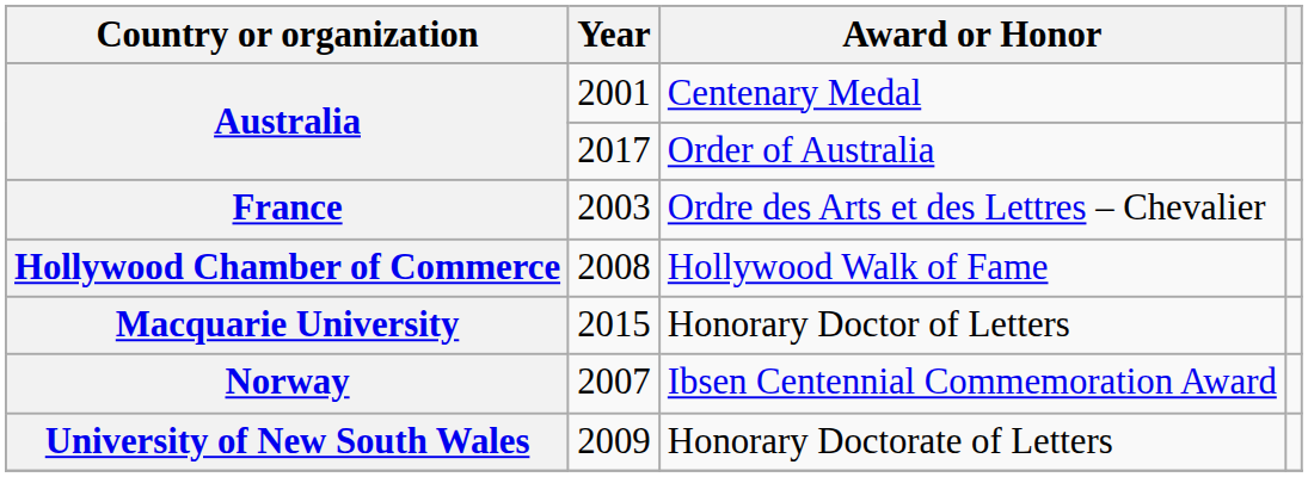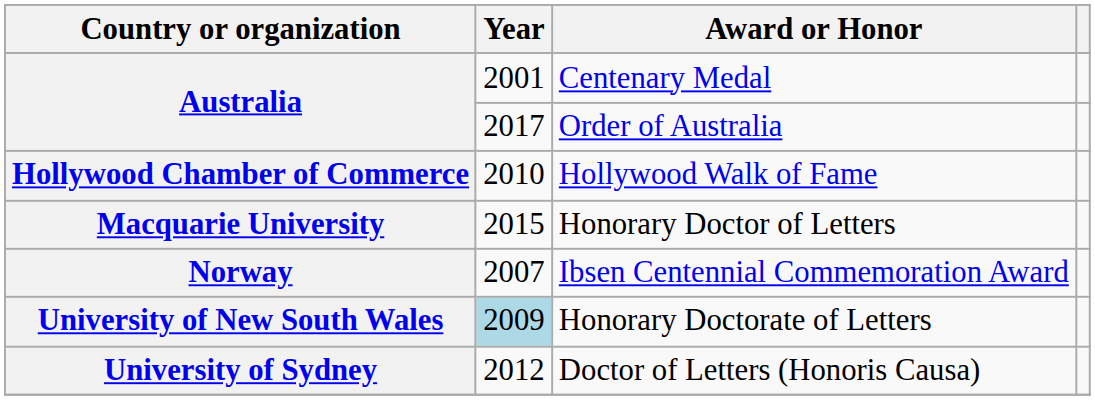- row: France | 2003 | Ordre des Arts et des Lettres – Chevalier
Hollywood Walk of Fame | Year: 2008 -> 2010
Honorary Doctorate of Letters | Year: no background -> lightblue background
+ row: University of Sydney | 2012 | Doctor of Letters (Honoris Causa)
